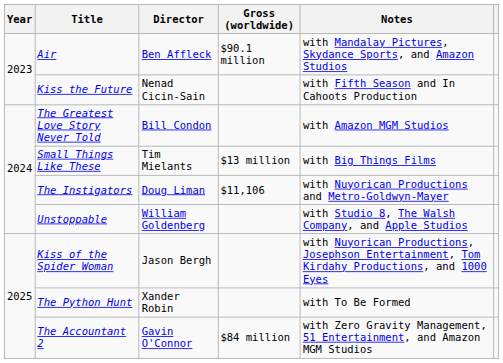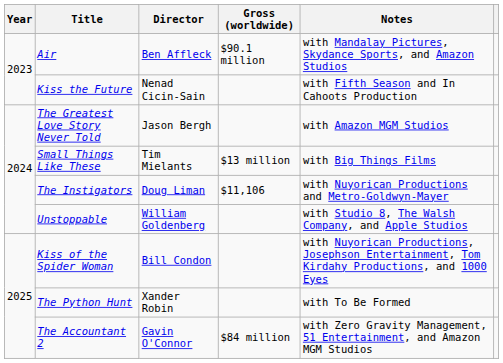The Greatest Love Story Never Told | Director: Bill Condon -> Jason Bergh
Kiss of the Spider Woman | Director: Jason Bergh -> Bill Condon
